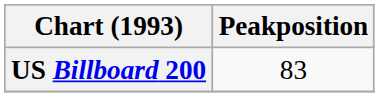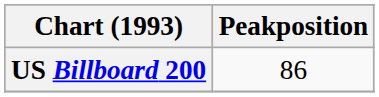US Billboard 200 | Peakposition: 83 -> 86
